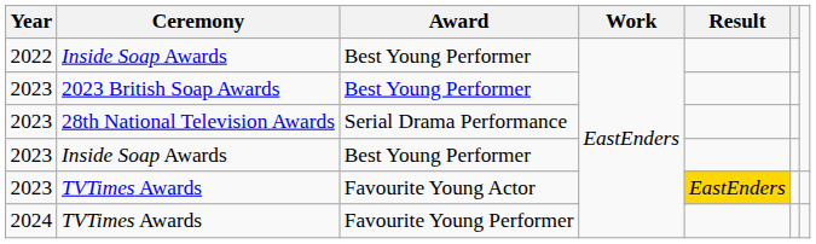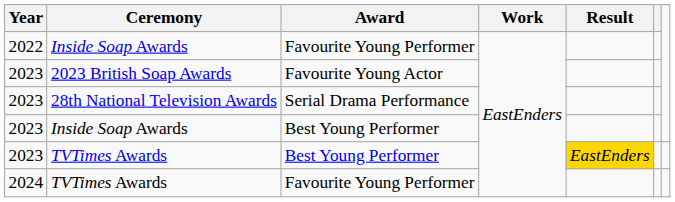2022 / Inside Soap Awards | Award: Best Young Performer -> Favourite Young Performer
2023 British Soap Awards | Award: Best Young Performer -> Favourite Young Actor
2023 / TVTimes Awards | Award: Favourite Young Actor -> Best Young Performer
